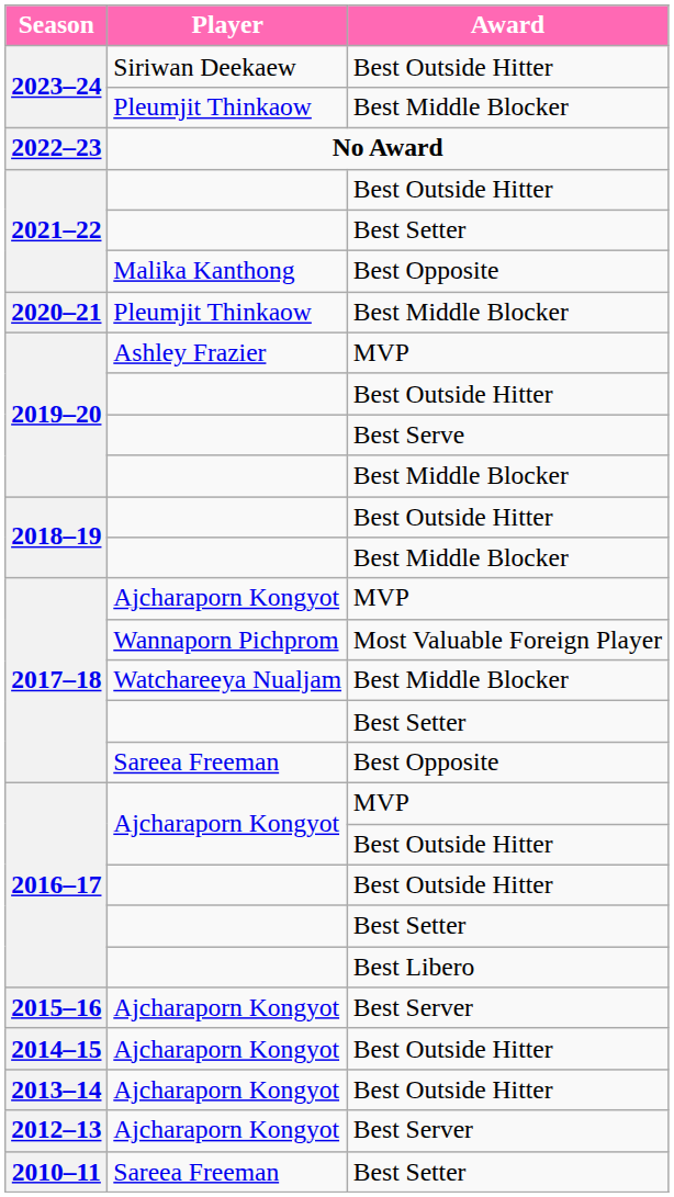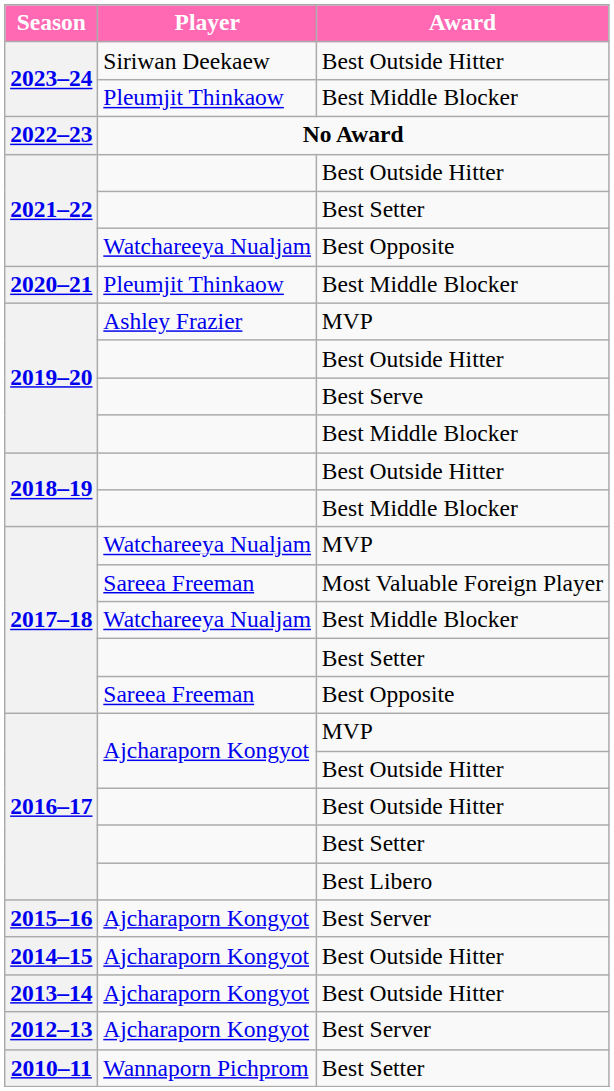2021–22 / Best Opposite | Player: Malika Kanthong -> Watchareeya Nualjam
2017–18 / MVP | Player: Ajcharaporn Kongyot -> Watchareeya Nualjam
2017–18 / Most Valuable Foreign Player | Player: Wannaporn Pichprom -> Sareea Freeman
2010–11 | Player: Sareea Freeman -> Wannaporn Pichprom
